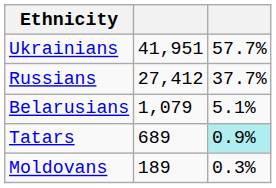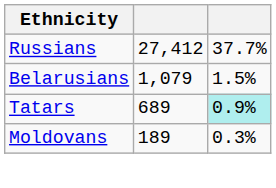- row: Ukrainians | 41,951 | 57.7%
Belarusians | column 3: 5.1% -> 1.5%
